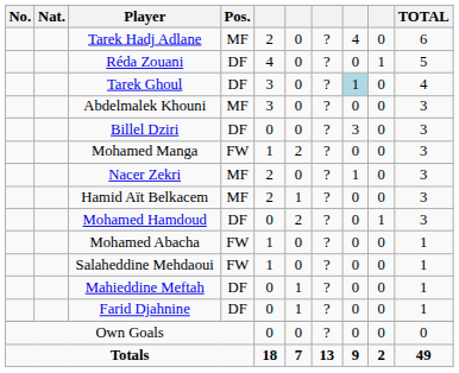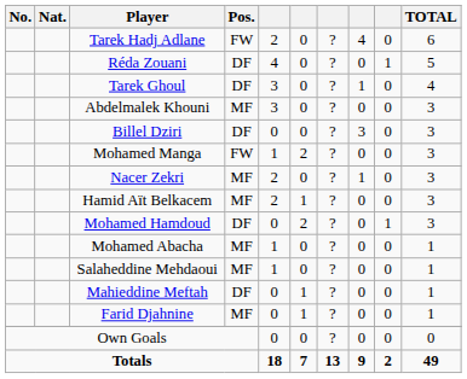Tarek Hadj Adlane | Pos.: MF -> FW
Tarek Ghoul | column 8: lightblue background -> no background
Mohamed Abacha | Pos.: FW -> MF
Salaheddine Mehdaoui | Pos.: FW -> MF
Farid Djahnine | Pos.: DF -> MF
